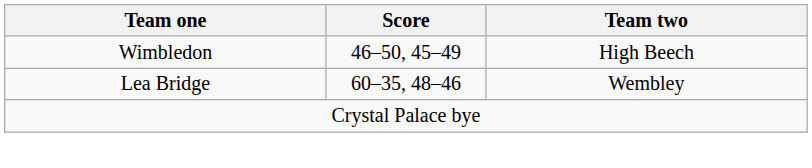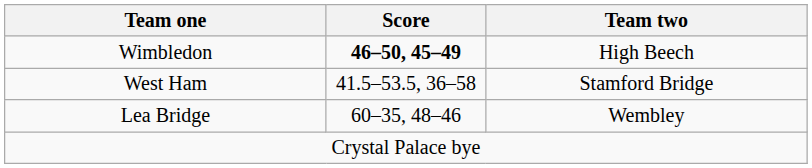Wimbledon | Score: normal -> bold
+ row: West Ham | 41.5–53.5, 36–58 | Stamford Bridge
